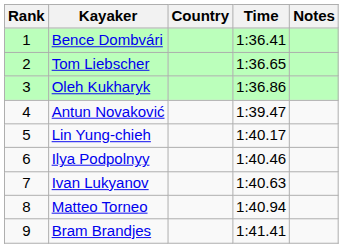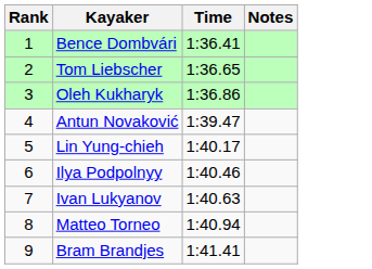- column: Country
